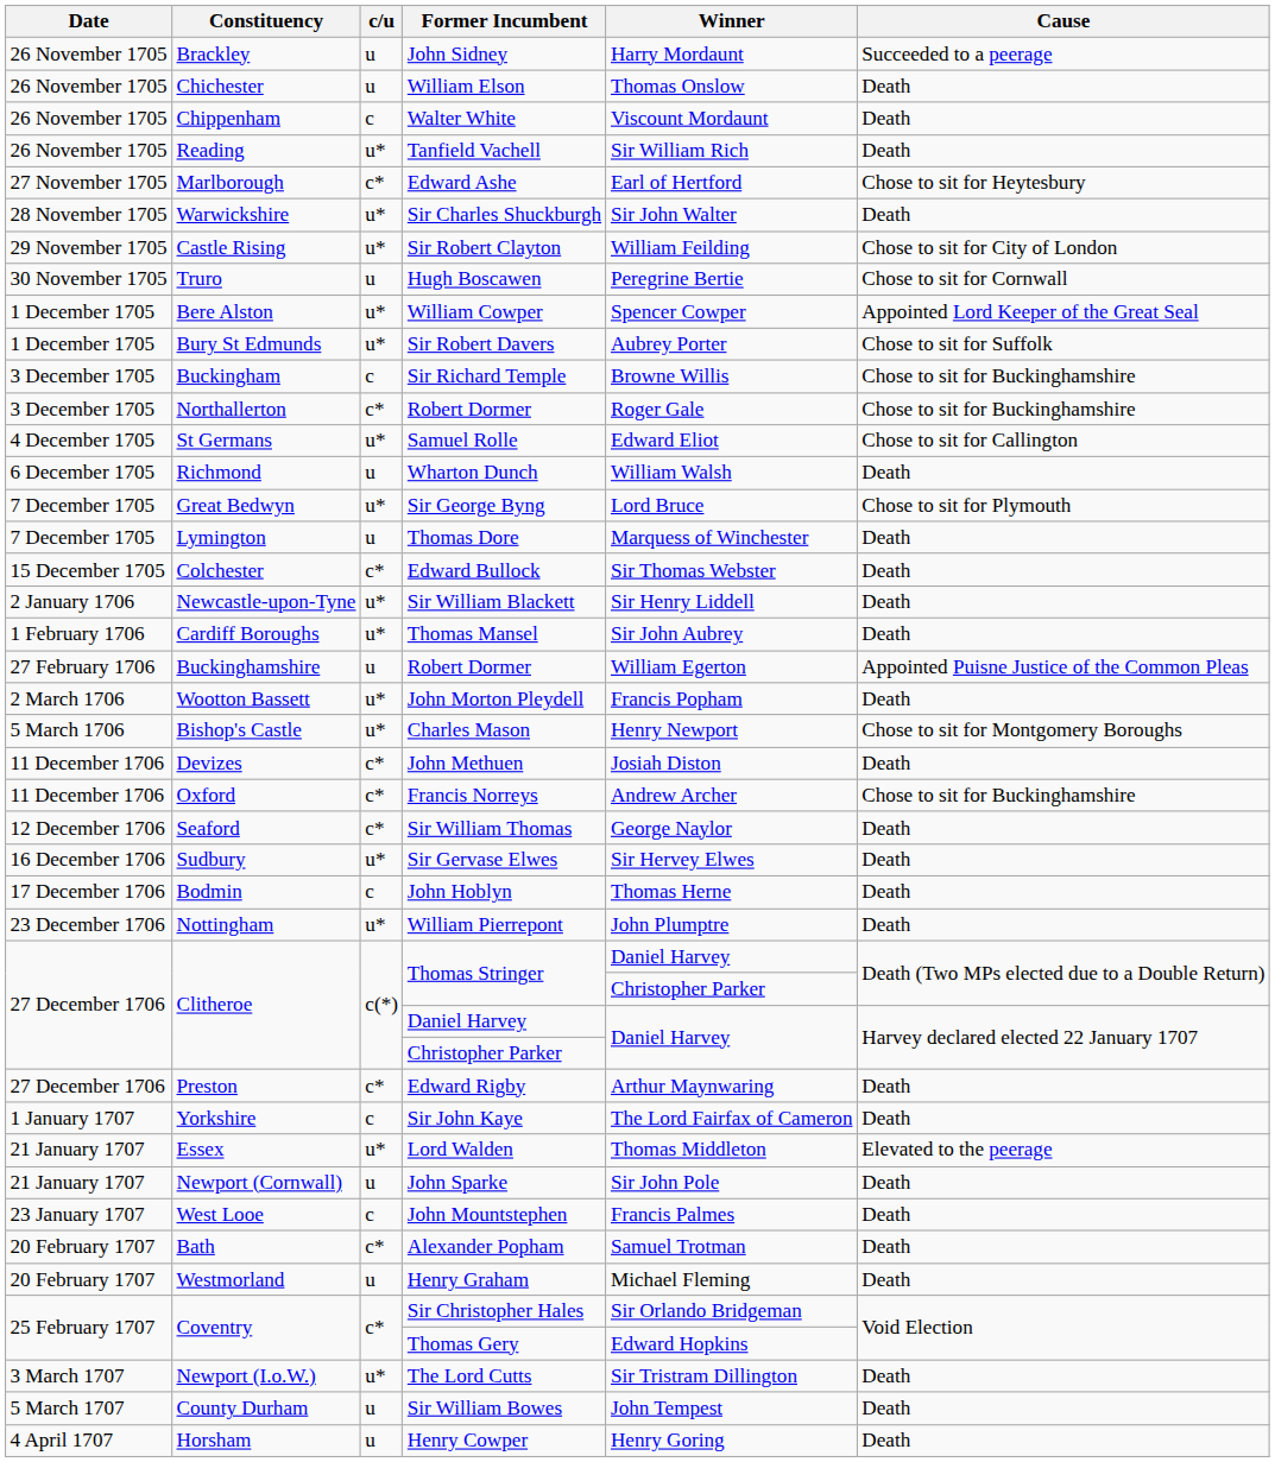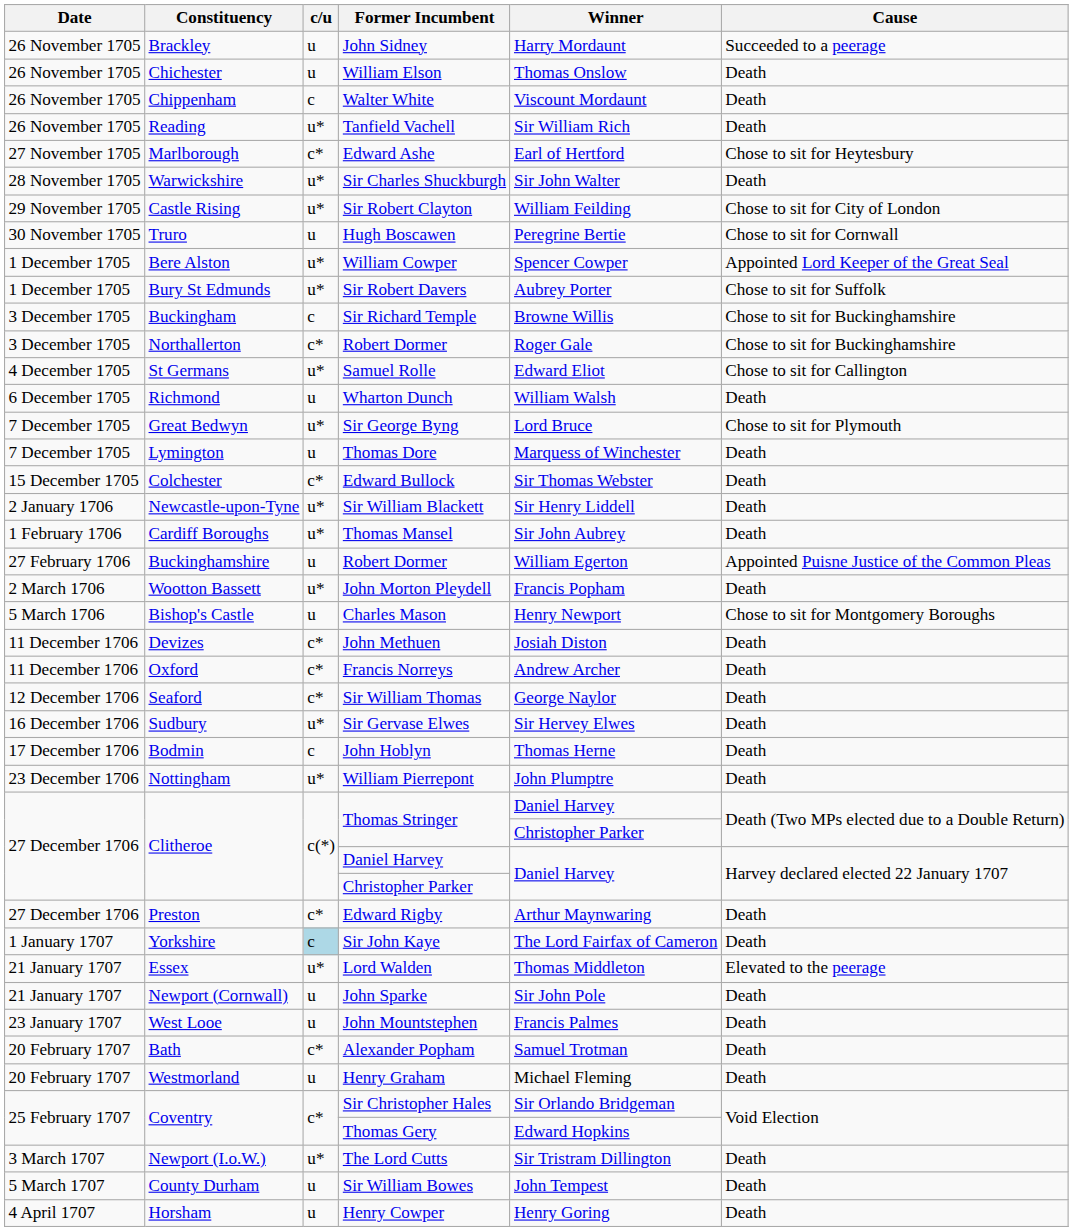Charles Mason | c/u: u* -> u
Francis Norreys | Cause: Chose to sit for Buckinghamshire -> Death
Sir John Kaye | c/u: no background -> lightblue background
John Mountstephen | c/u: c -> u
